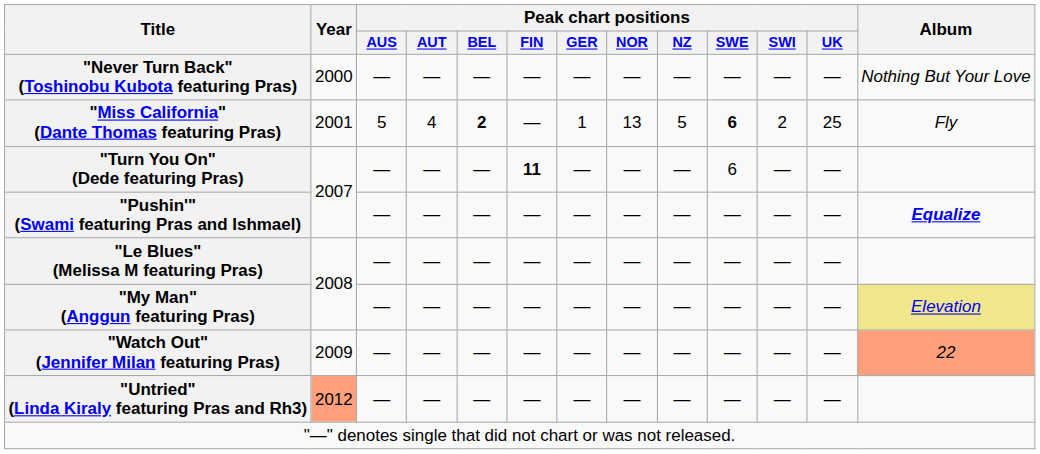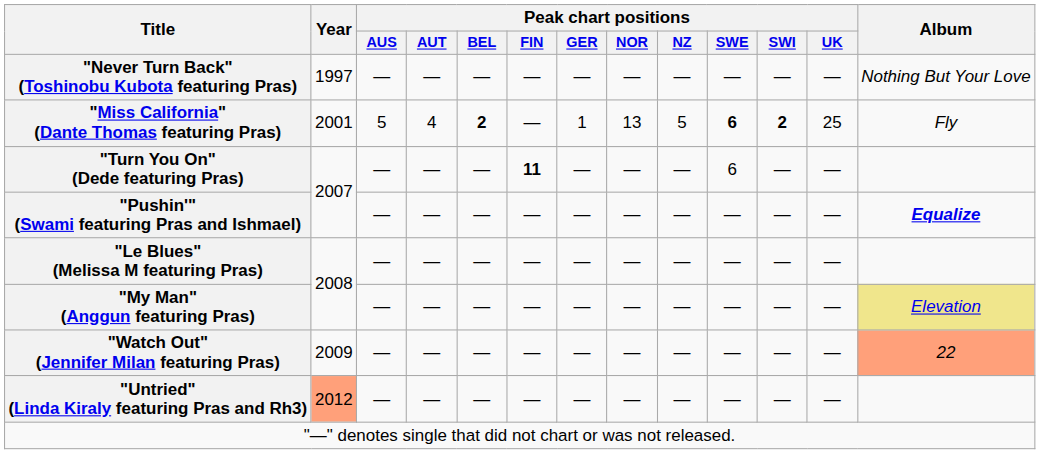"Never Turn Back" (Toshinobu Kubota featuring Pras) | Year: 2000 -> 1997
"Miss California" (Dante Thomas featuring Pras) | Peak chart positions / SWI: normal -> bold
